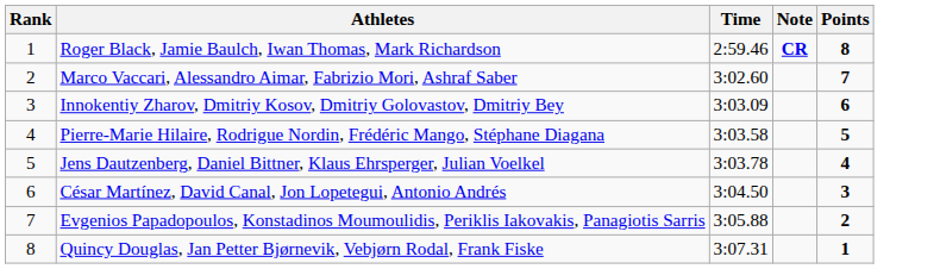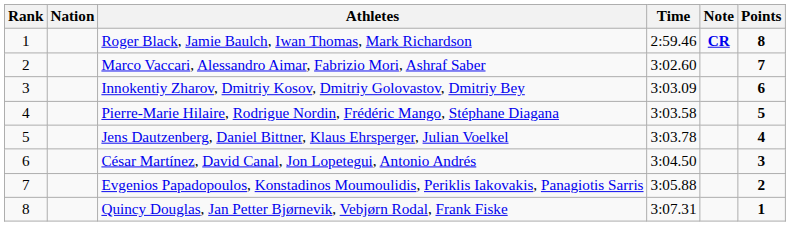+ column: Nation
